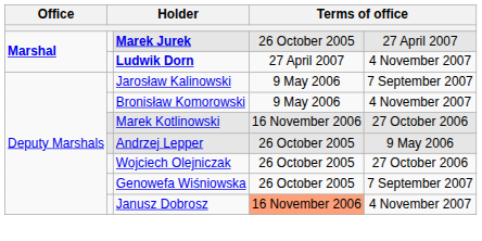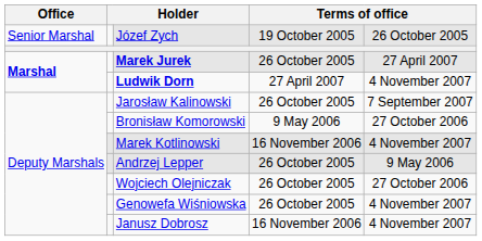+ row: Senior Marshal | Józef Zych | 19 October 2005 | 26 October 2005
Jarosław Kalinowski | column 4: 9 May 2006 -> 26 October 2005
Bronisław Komorowski | column 5: 4 November 2007 -> 27 October 2006
Marek Kotlinowski | column 5: 27 October 2006 -> 4 November 2007
Genowefa Wiśniowska | column 5: 7 September 2007 -> 4 November 2007
Janusz Dobrosz | column 4: lightsalmon background -> no background
